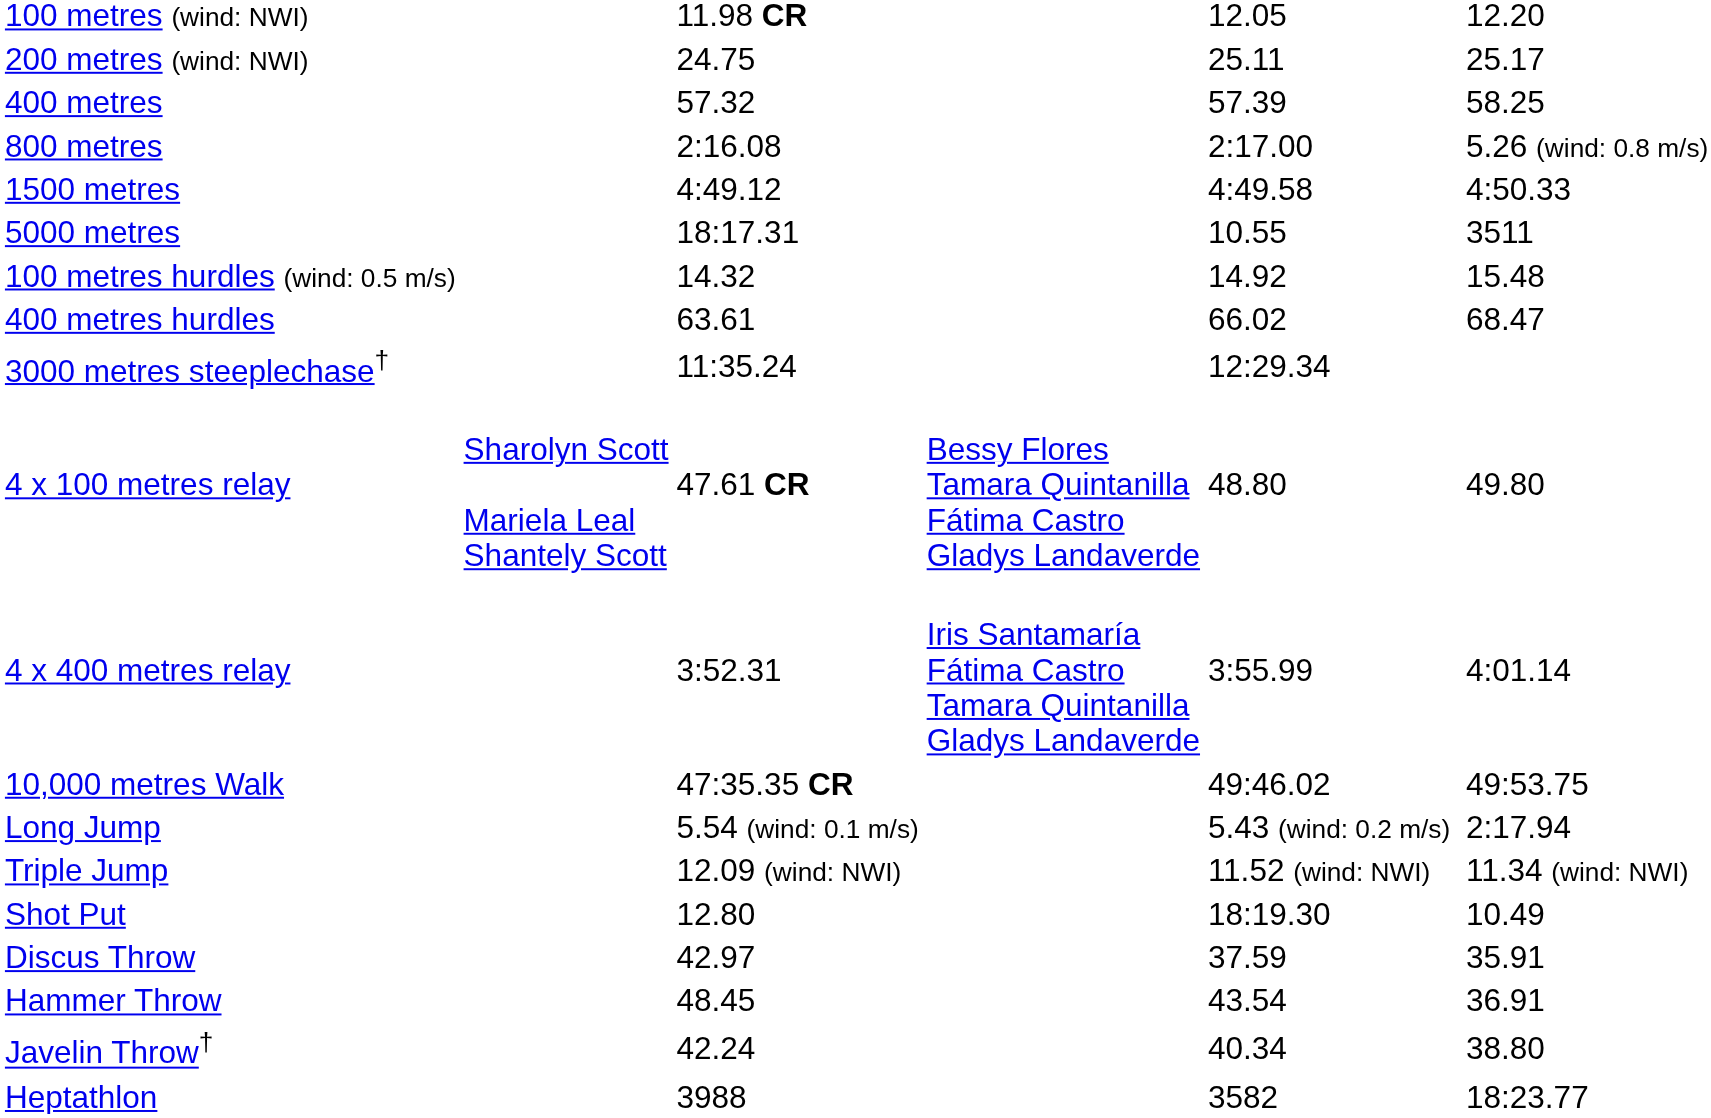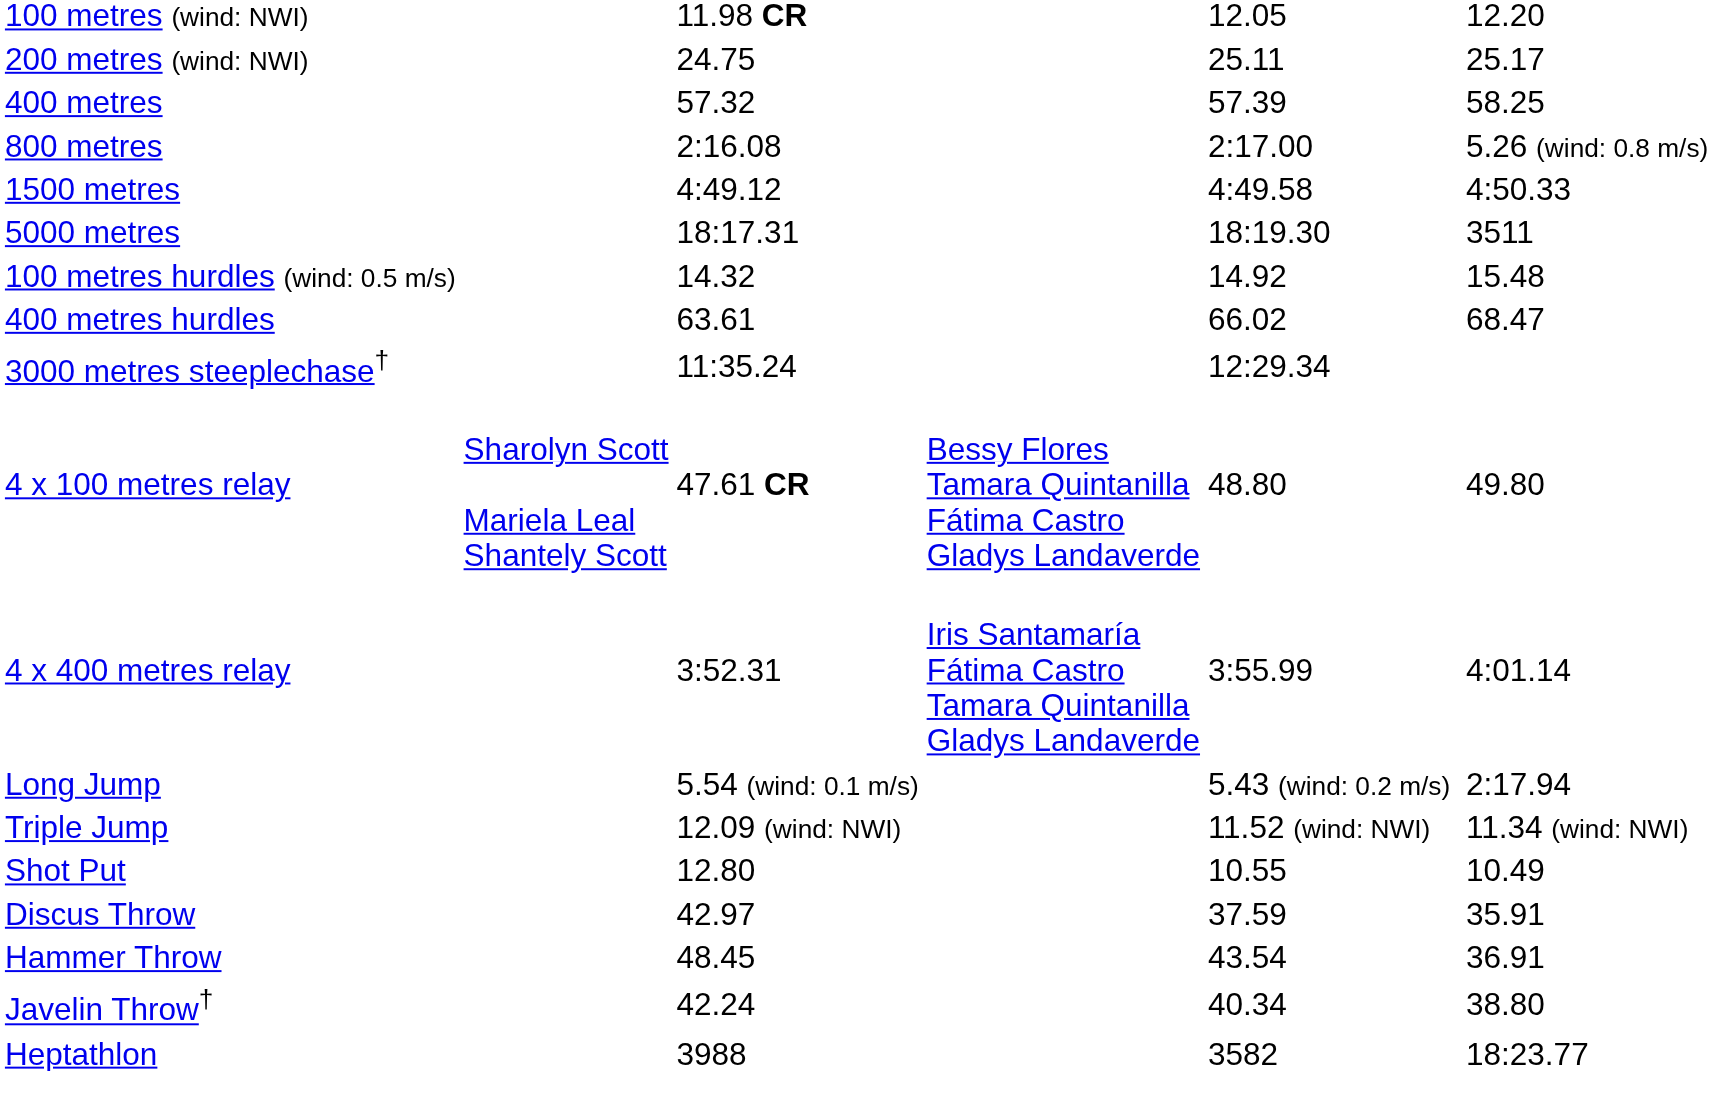5000 metres | column 5: 10.55 -> 18:19.30
- row: 10,000 metres Walk | 47:35.35 CR | 49:46.02 | 49:53.75
Shot Put | column 5: 18:19.30 -> 10.55
